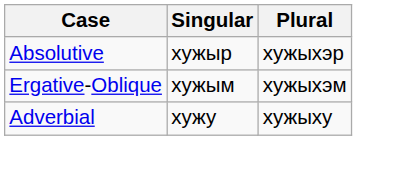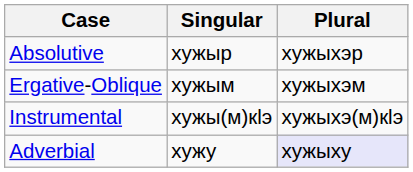+ row: Instrumental | хужы(м)кӏэ | хужыхэ(м)кӏэ
Adverbial | Plural: no background -> lavender background
